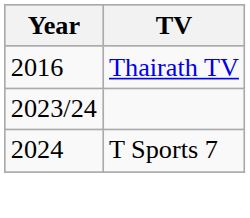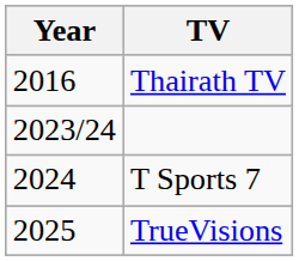+ row: 2025 | TrueVisions
